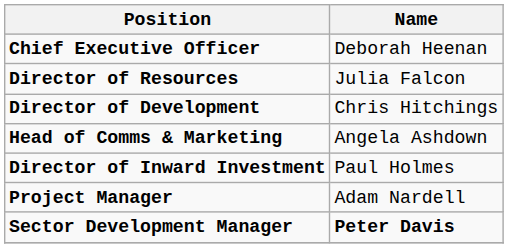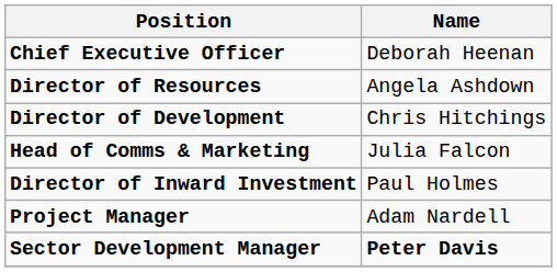Director of Resources | Name: Julia Falcon -> Angela Ashdown
Head of Comms & Marketing | Name: Angela Ashdown -> Julia Falcon
